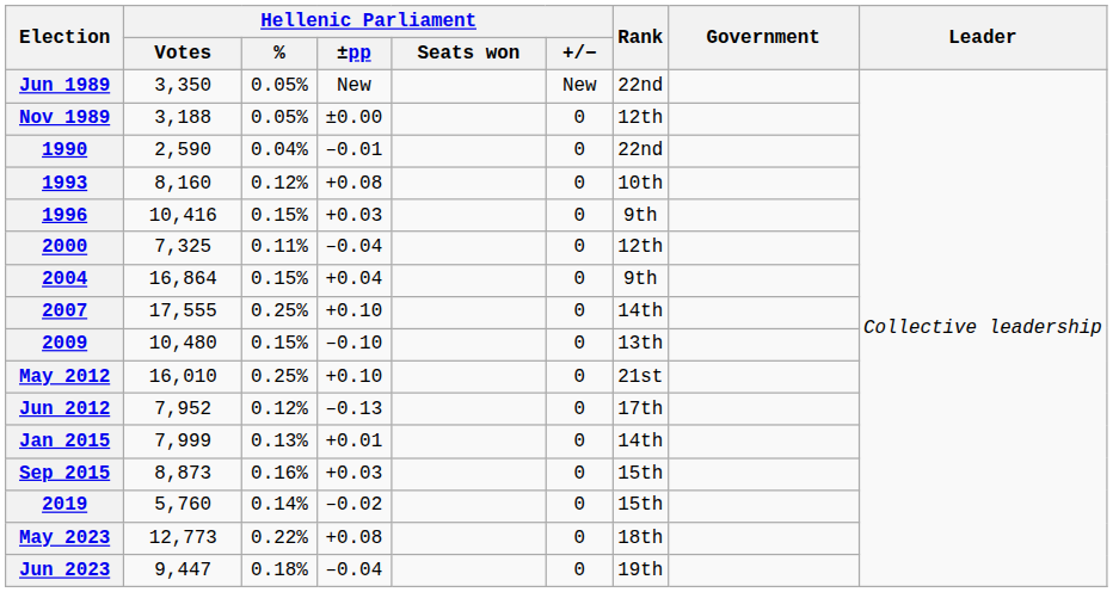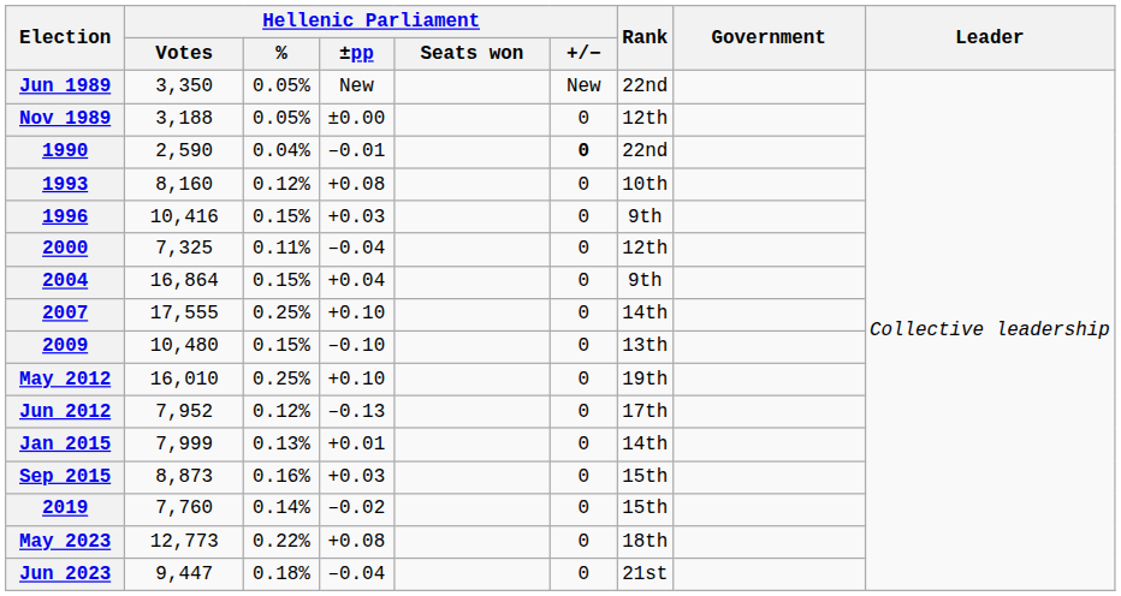1990 | Hellenic Parliament / +/−: normal -> bold
May 2012 | Rank: 21st -> 19th
2019 | Hellenic Parliament / Votes: 5,760 -> 7,760
Jun 2023 | Rank: 19th -> 21st
